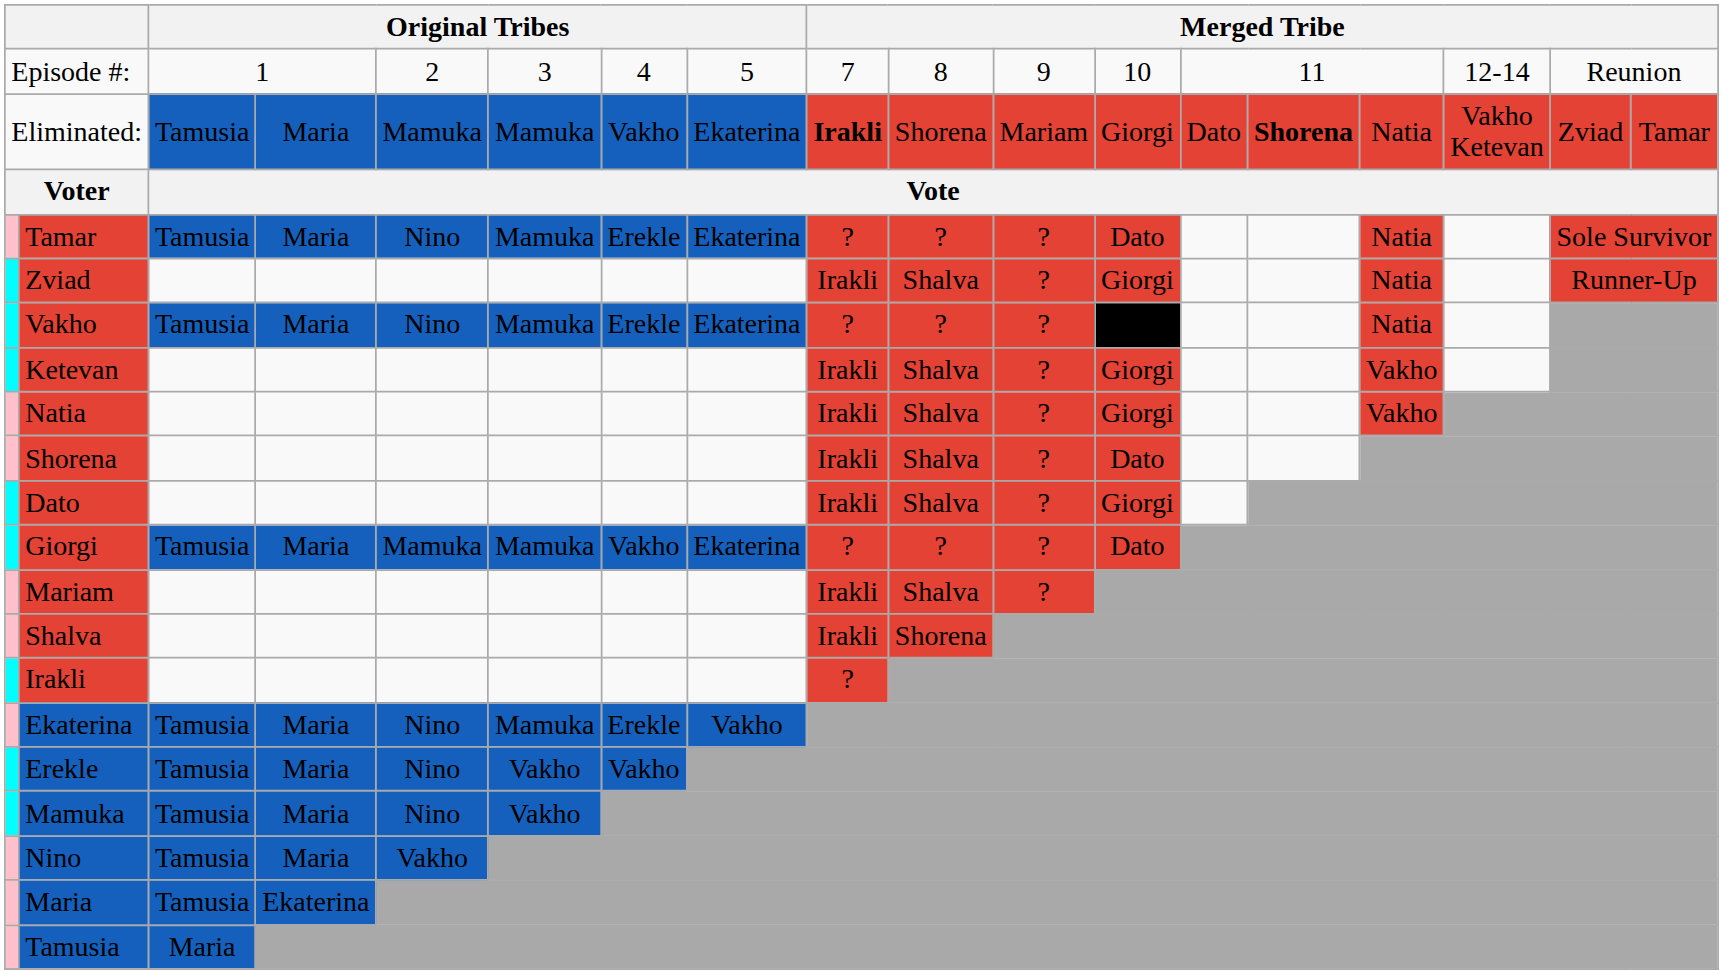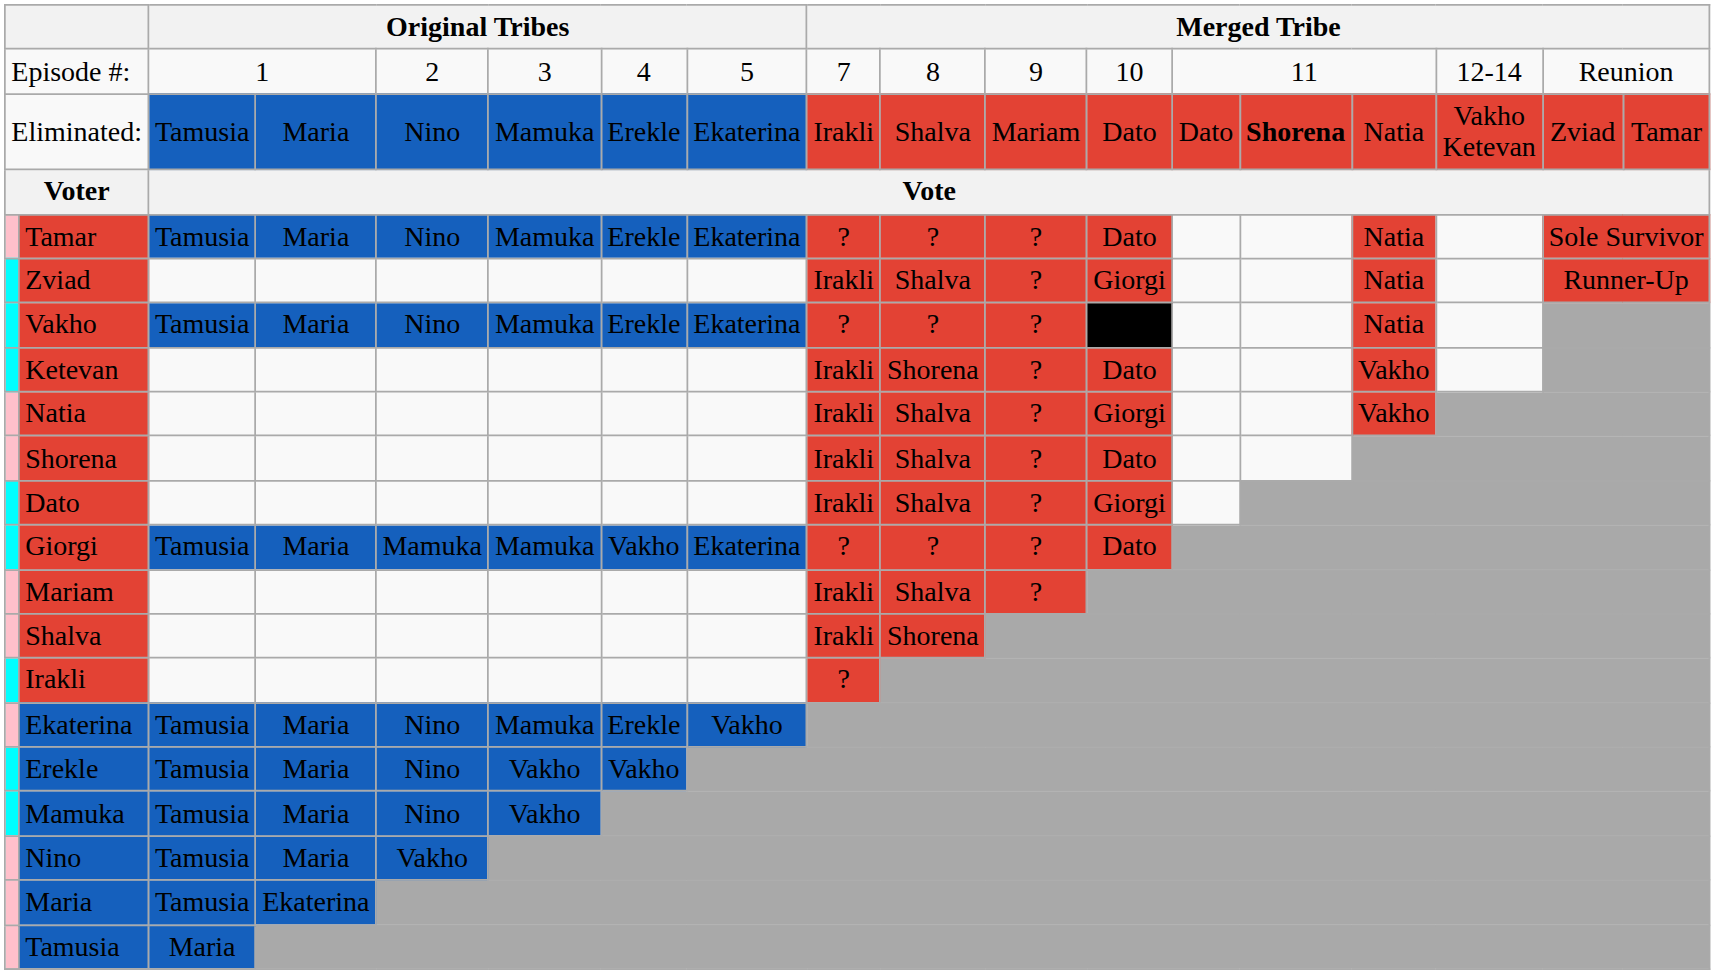Eliminated: | column 5: Mamuka -> Nino
Eliminated: | column 7: Vakho -> Erekle
Eliminated: | column 9: bold -> normal
Eliminated: | column 10: Shorena -> Shalva
Eliminated: | column 12: Giorgi -> Dato
Ketevan | column 10: Shalva -> Shorena
Ketevan | column 12: Giorgi -> Dato
